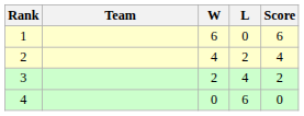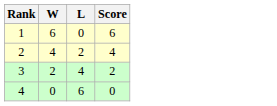- column: Team
